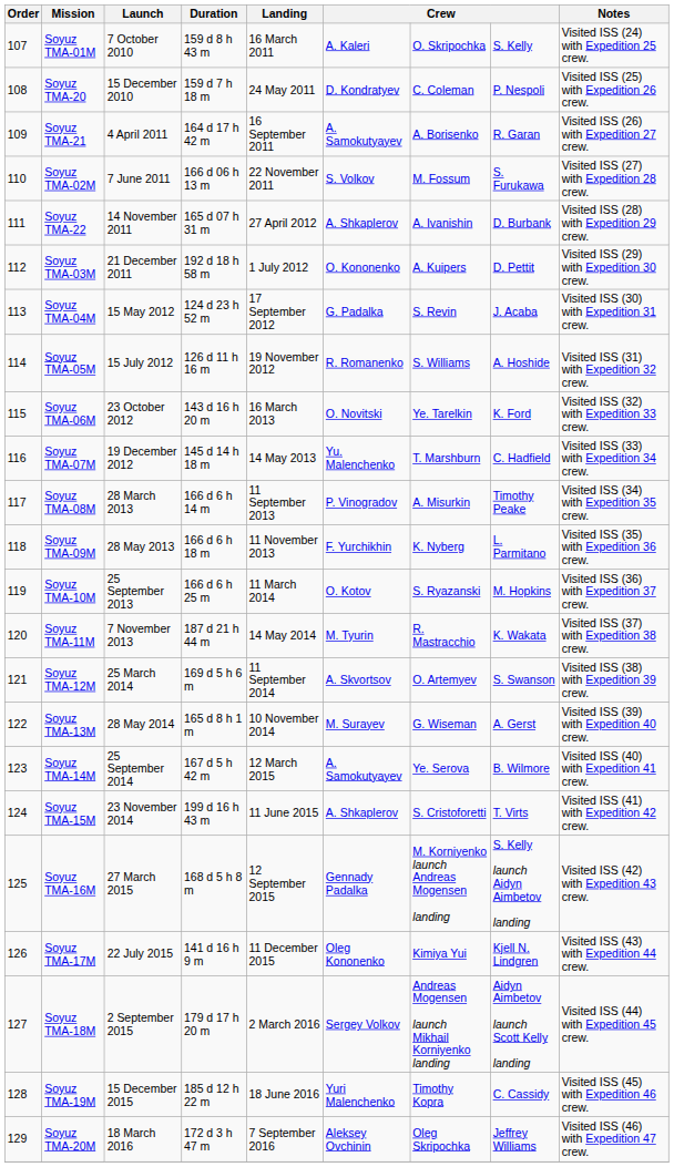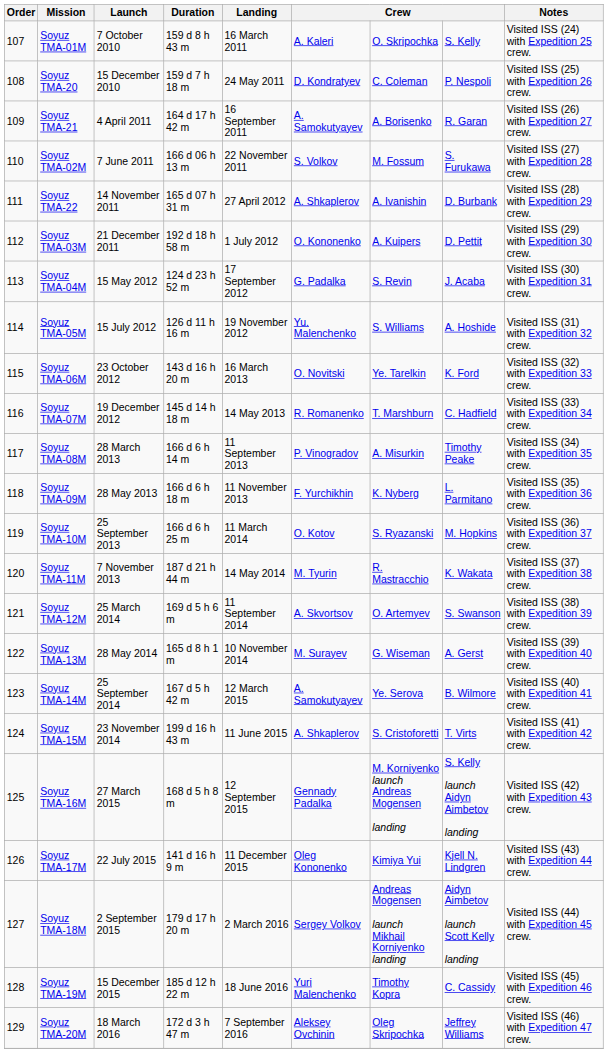Soyuz TMA-05M | column 6: R. Romanenko -> Yu. Malenchenko
Soyuz TMA-07M | column 6: Yu. Malenchenko -> R. Romanenko
